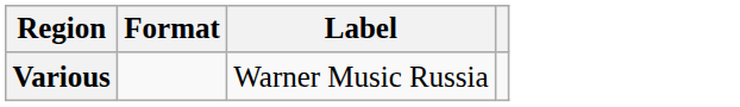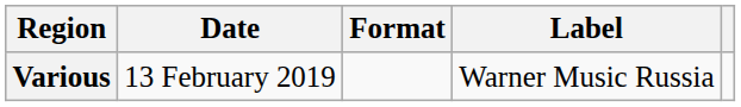+ column: Date | 13 February 2019
